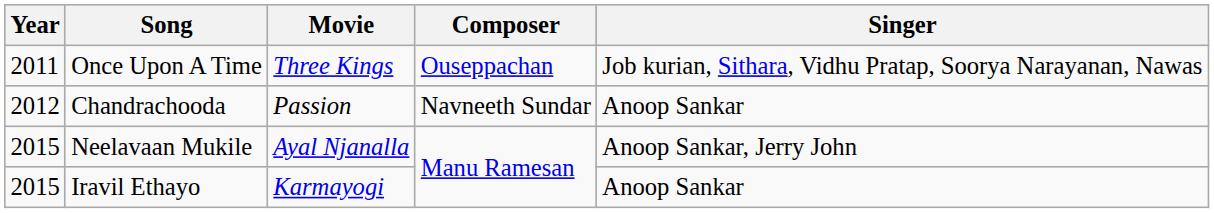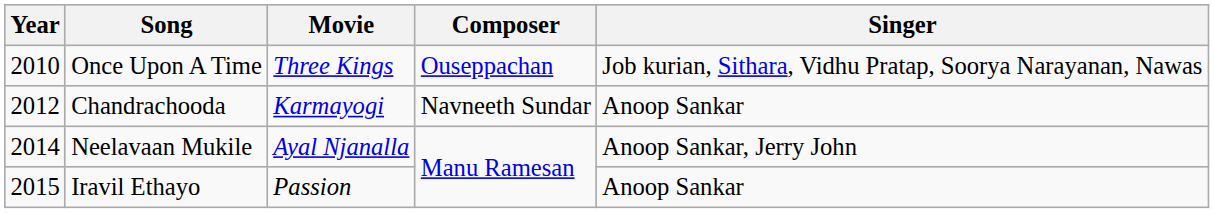Once Upon A Time | Year: 2011 -> 2010
Chandrachooda | Movie: Passion -> Karmayogi
Neelavaan Mukile | Year: 2015 -> 2014
Iravil Ethayo | Movie: Karmayogi -> Passion
